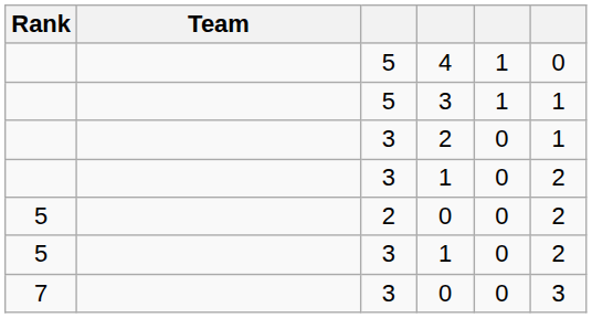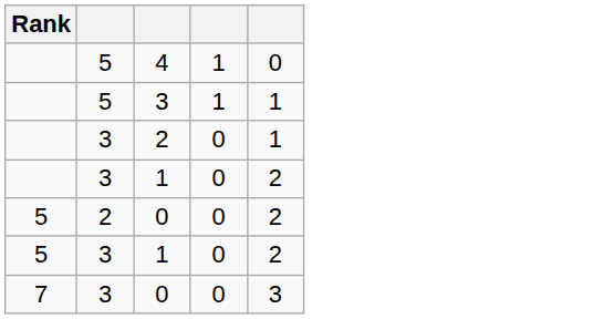- column: Team
